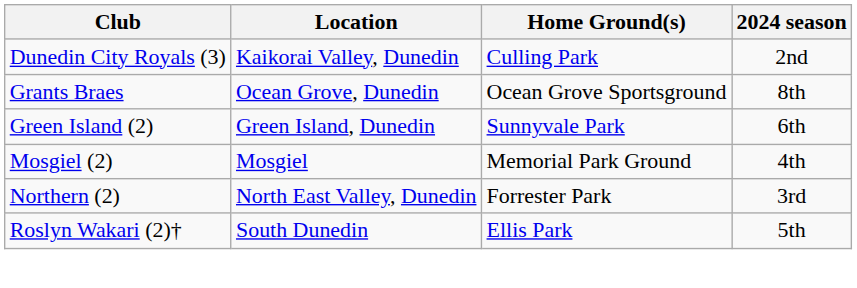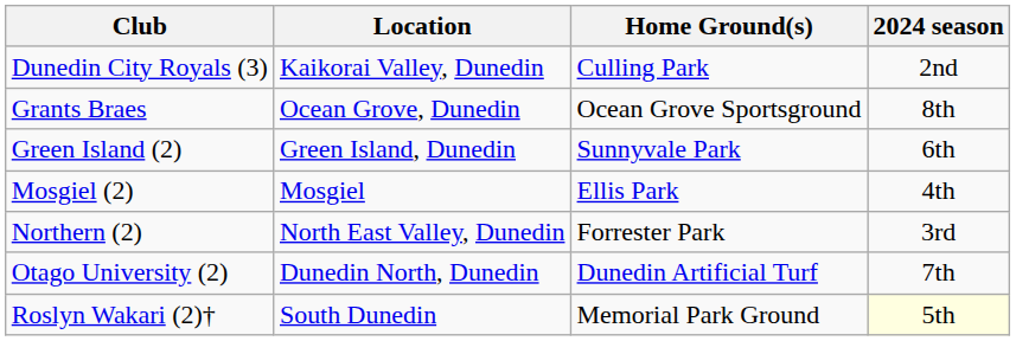Mosgiel (2) | Home Ground(s): Memorial Park Ground -> Ellis Park
+ row: Otago University (2) | Dunedin North, Dunedin | Dunedin Artificial Turf | 7th
Roslyn Wakari (2)† | Home Ground(s): Ellis Park -> Memorial Park Ground
Roslyn Wakari (2)† | 2024 season: no background -> lightyellow background
